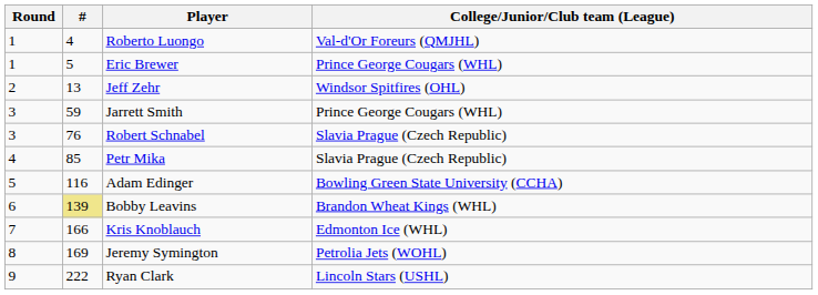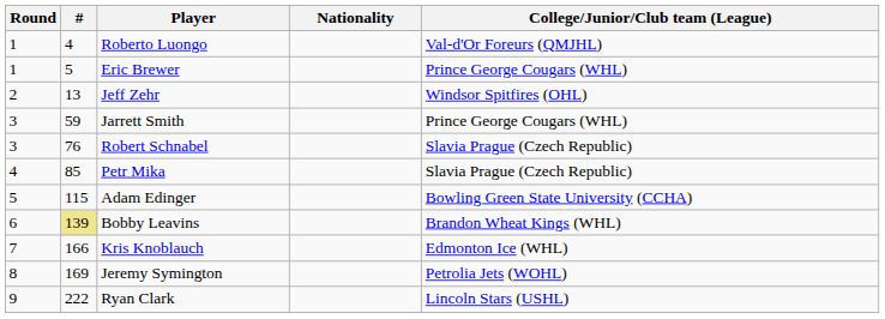+ column: Nationality
Adam Edinger | #: 116 -> 115
